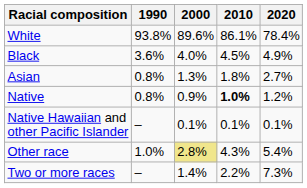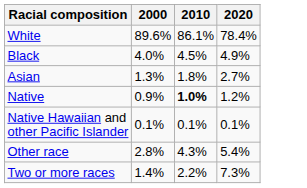- column: 1990 | 93.8% | 3.6% | 0.8% | 0.8% | – | 1.0% | –
Other race | 2000: khaki background -> no background
